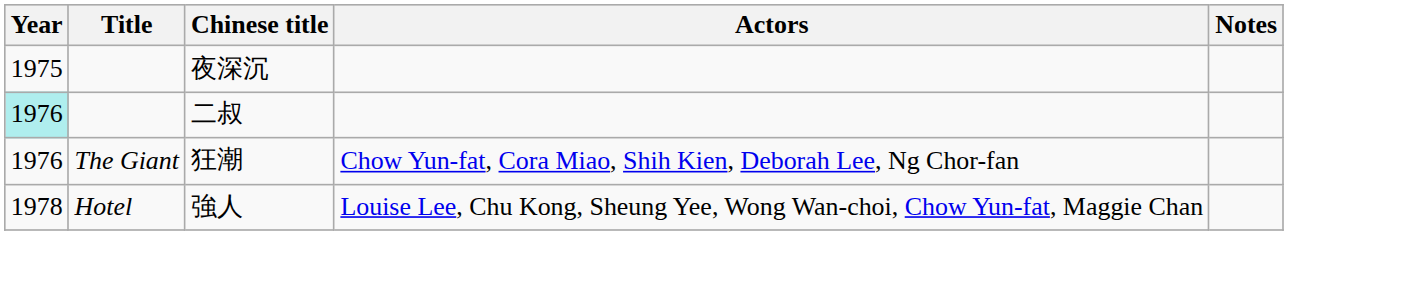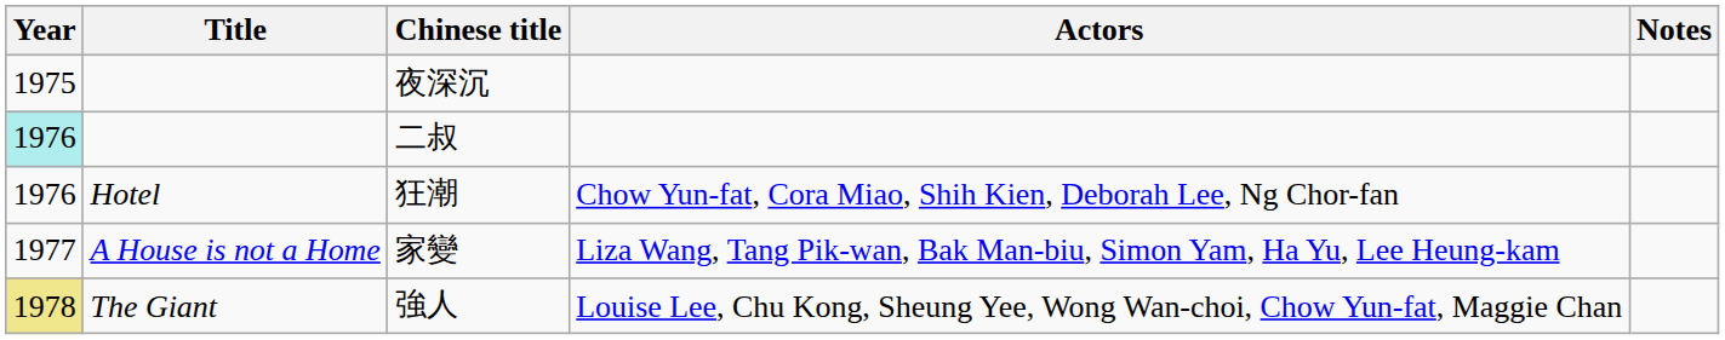狂潮 | Title: The Giant -> Hotel
+ row: 1977 | A House is not a Home | 家變 | Liza Wang, Tang Pik-wan, Bak Man-biu, Simon Yam, Ha Yu, Lee Heung-kam
強人 | Year: no background -> khaki background
強人 | Title: Hotel -> The Giant
